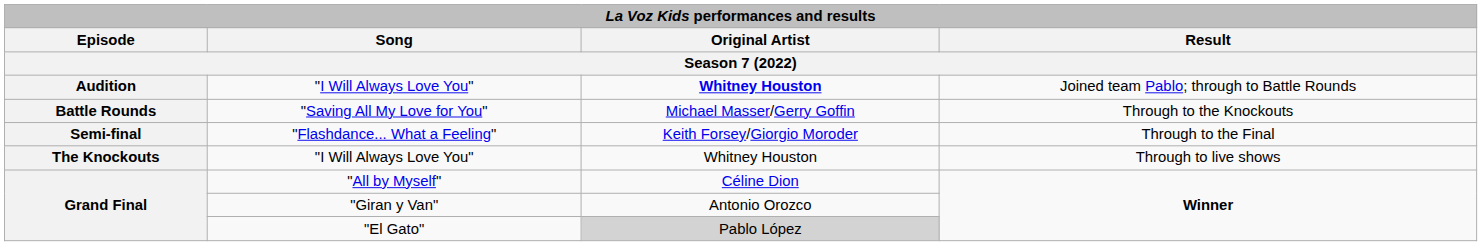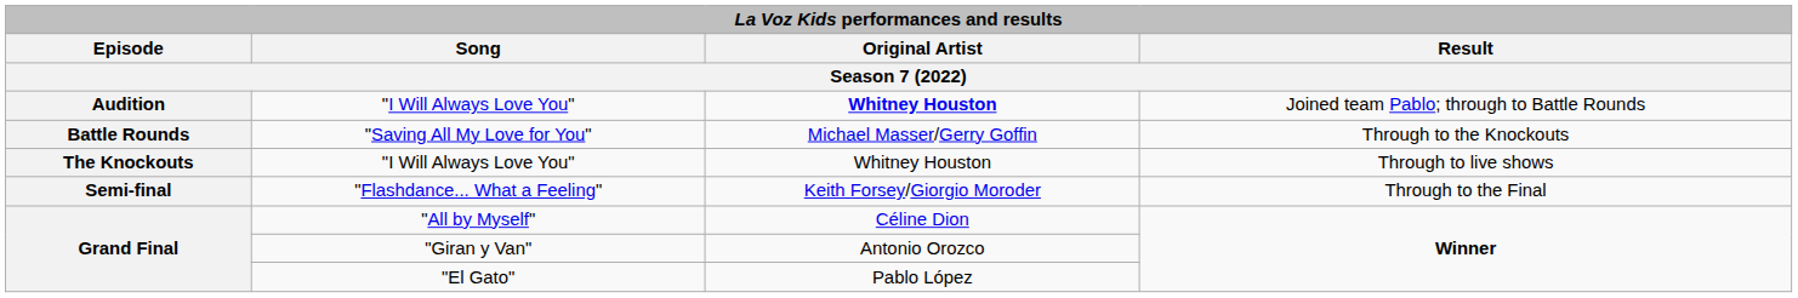rows swapped: The Knockouts / "I Will Always Love You" <-> "Flashdance... What a Feeling"
"El Gato" | Original Artist: lightgrey background -> no background
